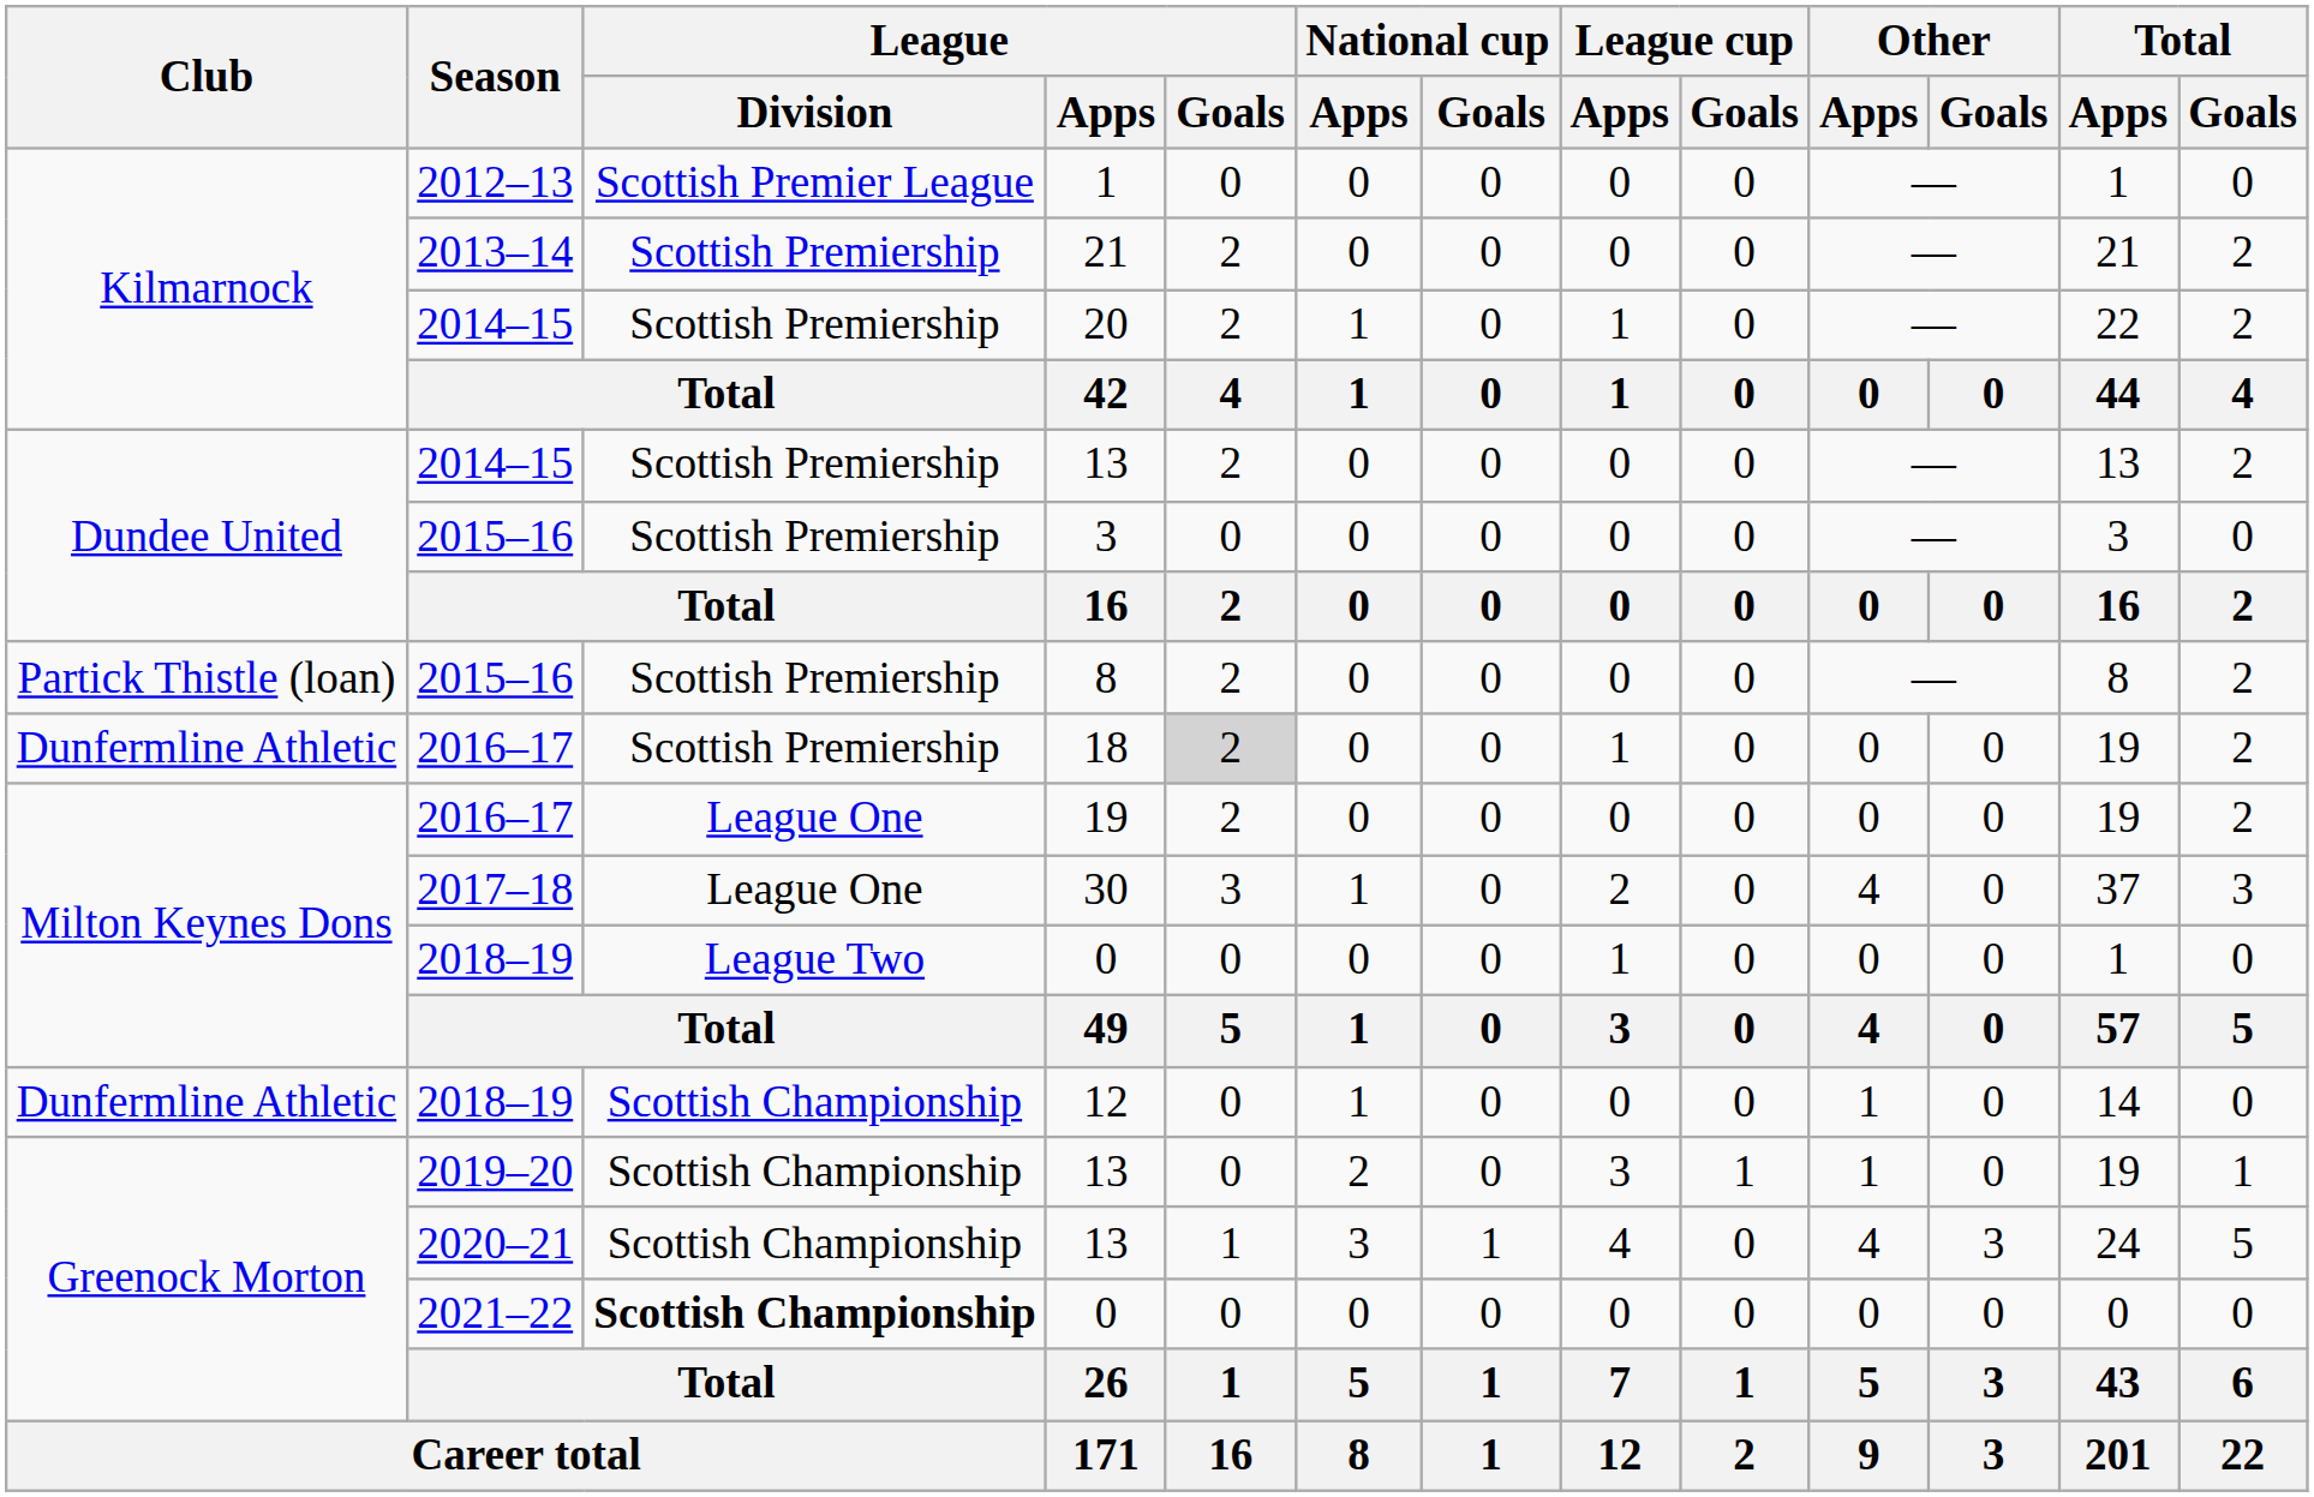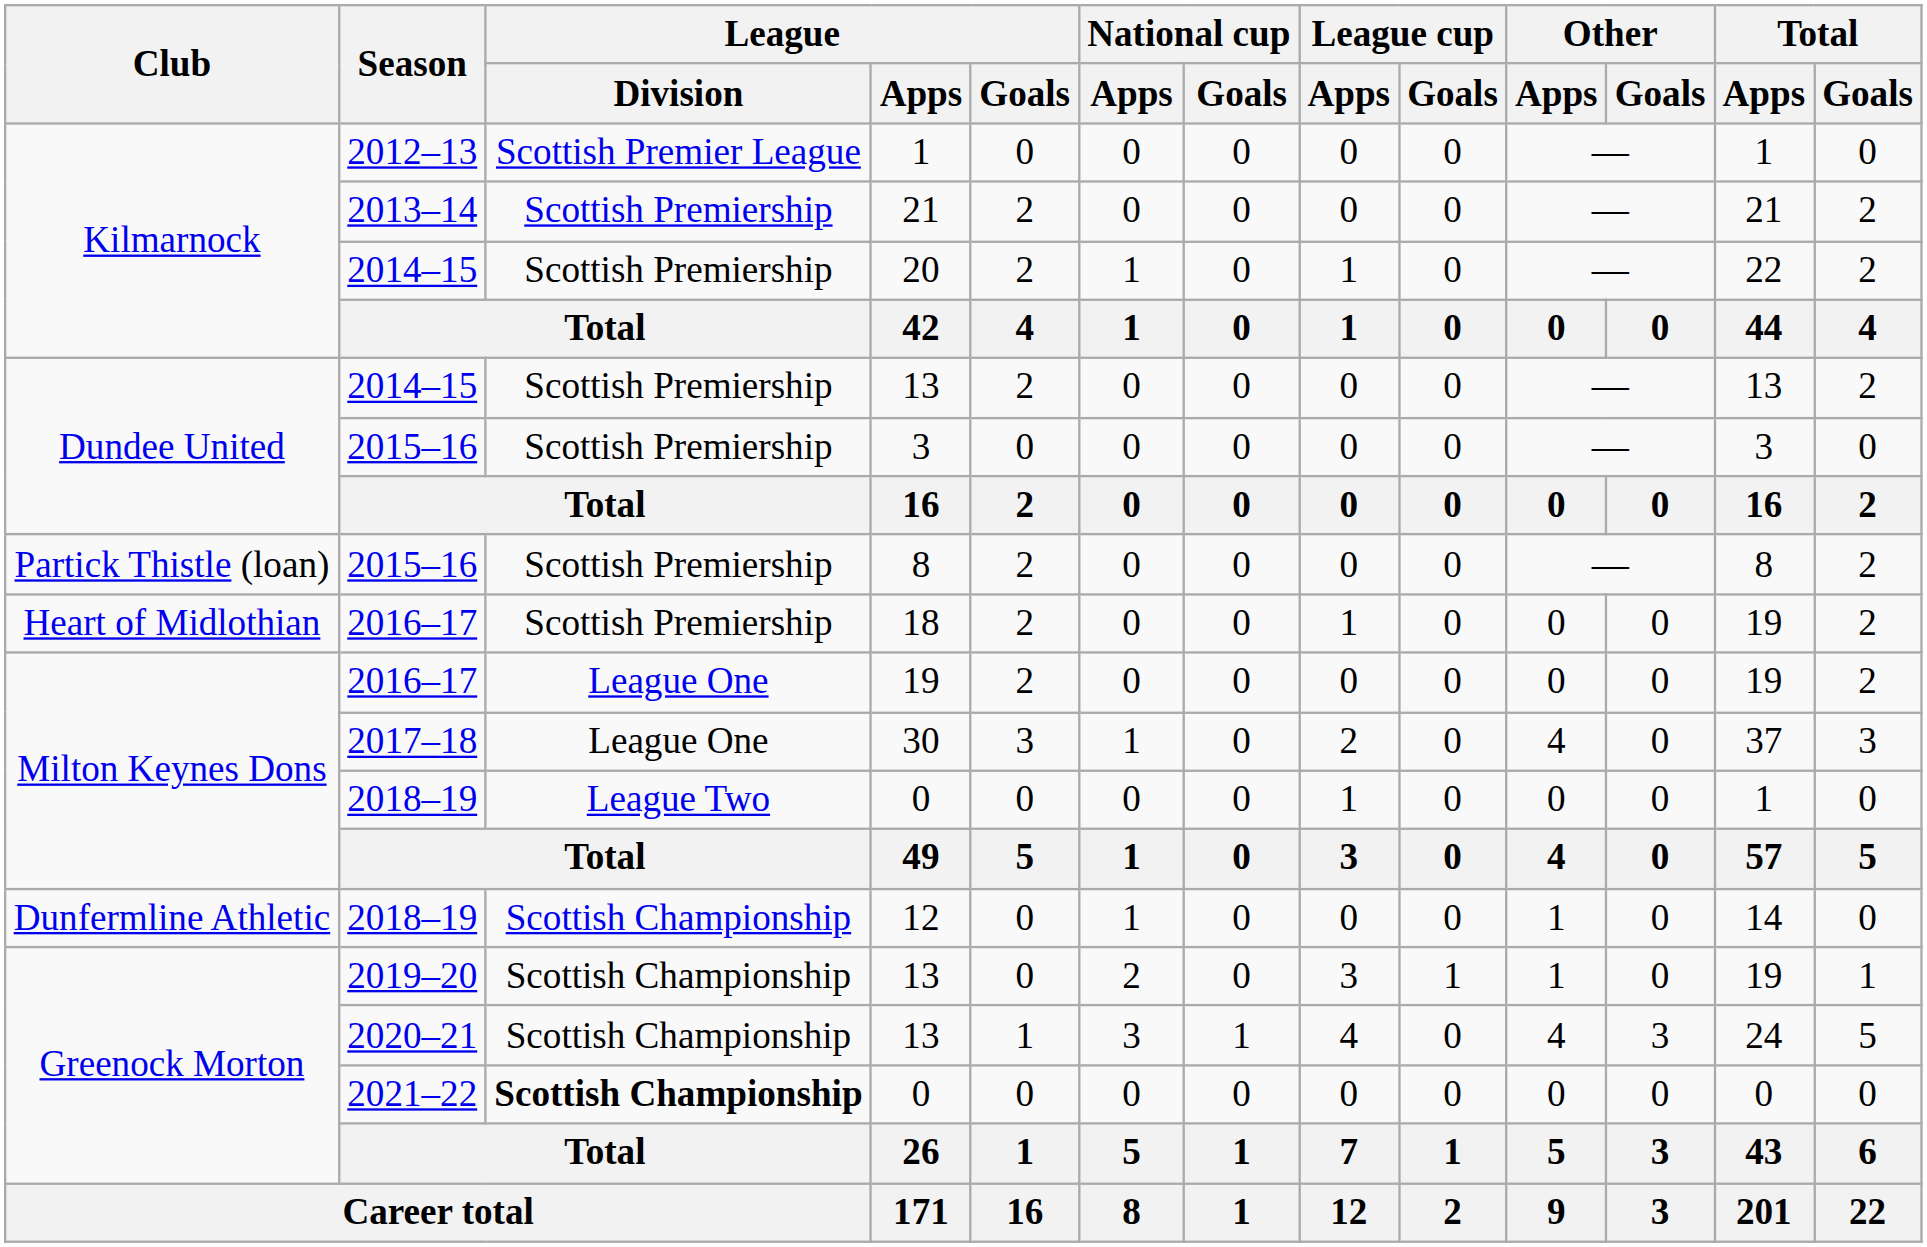18 | Club: Dunfermline Athletic -> Heart of Midlothian
18 | League / Goals: lightgrey background -> no background
